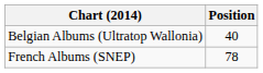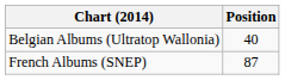French Albums (SNEP) | Position: 78 -> 87
